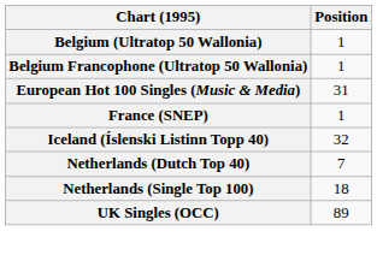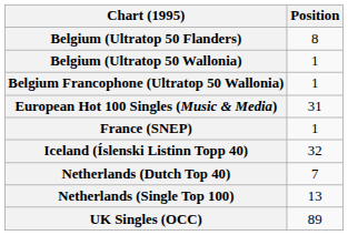+ row: Belgium (Ultratop 50 Flanders) | 8
Netherlands (Single Top 100) | Position: 18 -> 13
